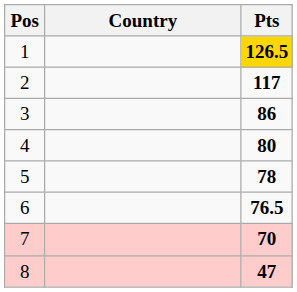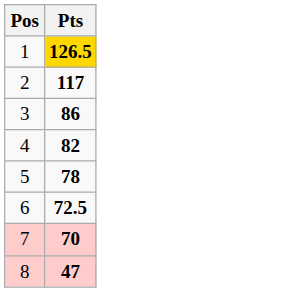- column: Country
4 | Pts: 80 -> 82
6 | Pts: 76.5 -> 72.5
